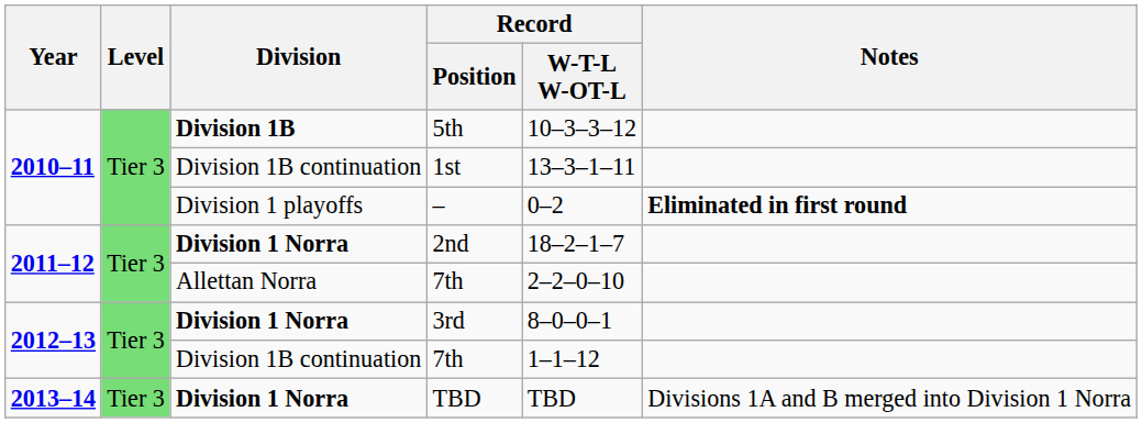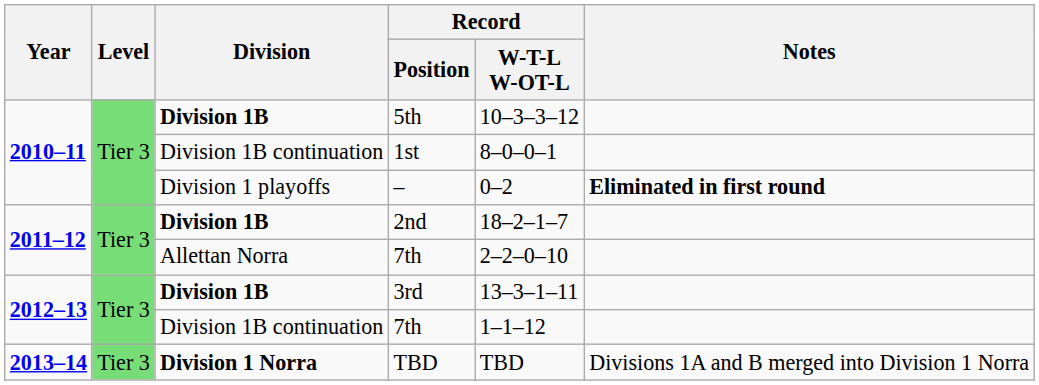1st | Record / W-T-L W-OT-L: 13–3–1–11 -> 8–0–0–1
2nd | Division: Division 1 Norra -> Division 1B
3rd | Division: Division 1 Norra -> Division 1B
3rd | Record / W-T-L W-OT-L: 8–0–0–1 -> 13–3–1–11
